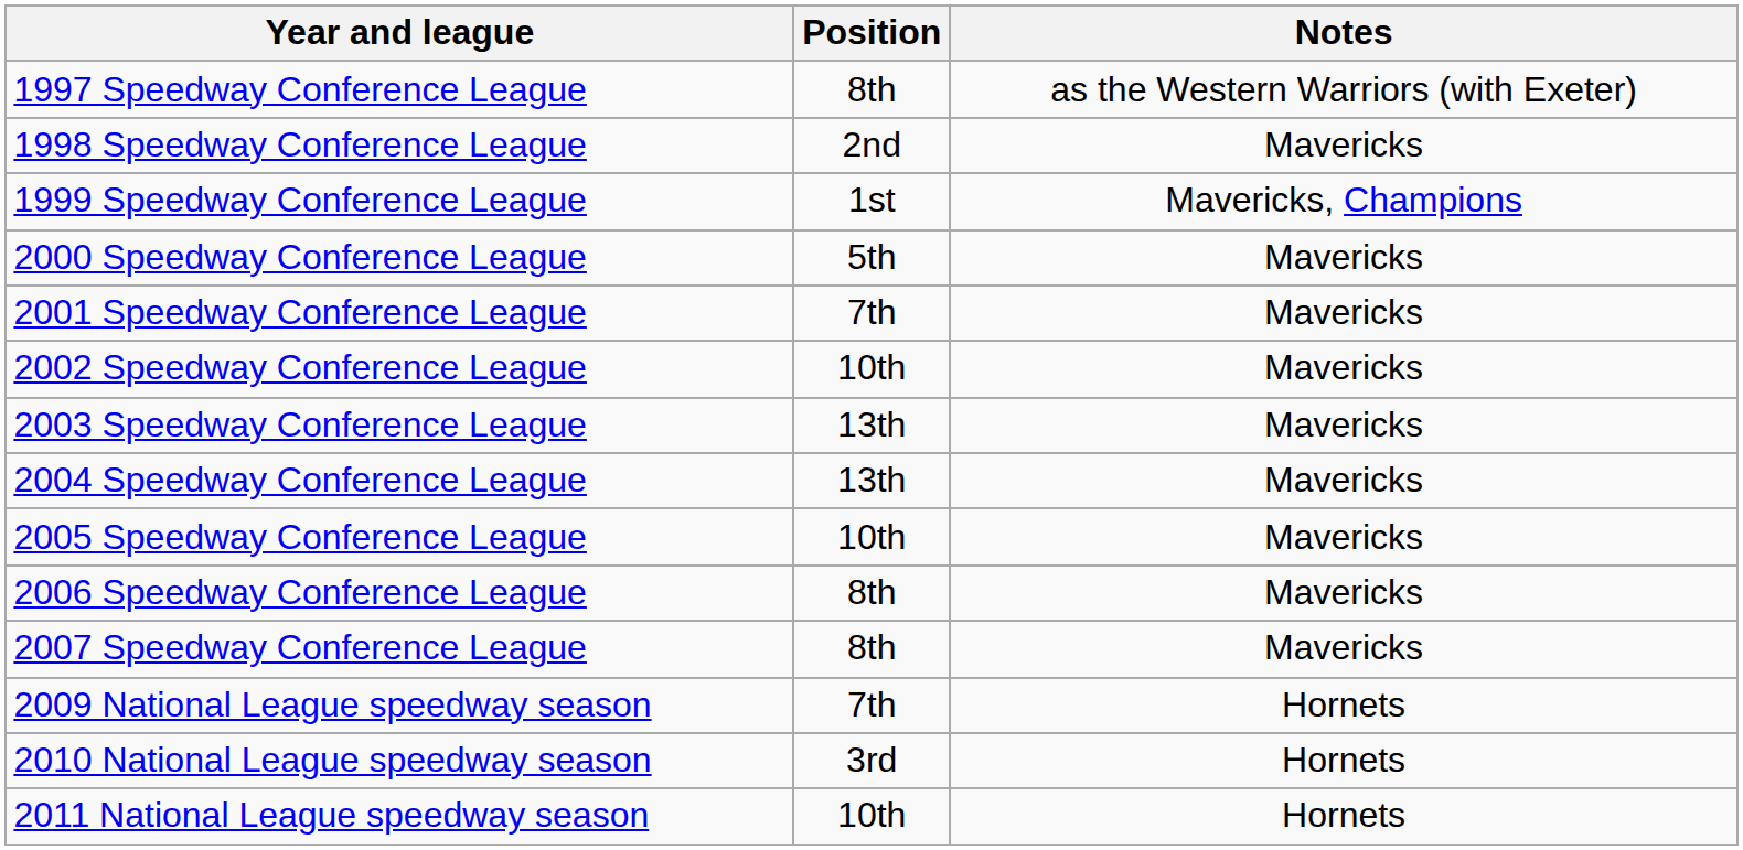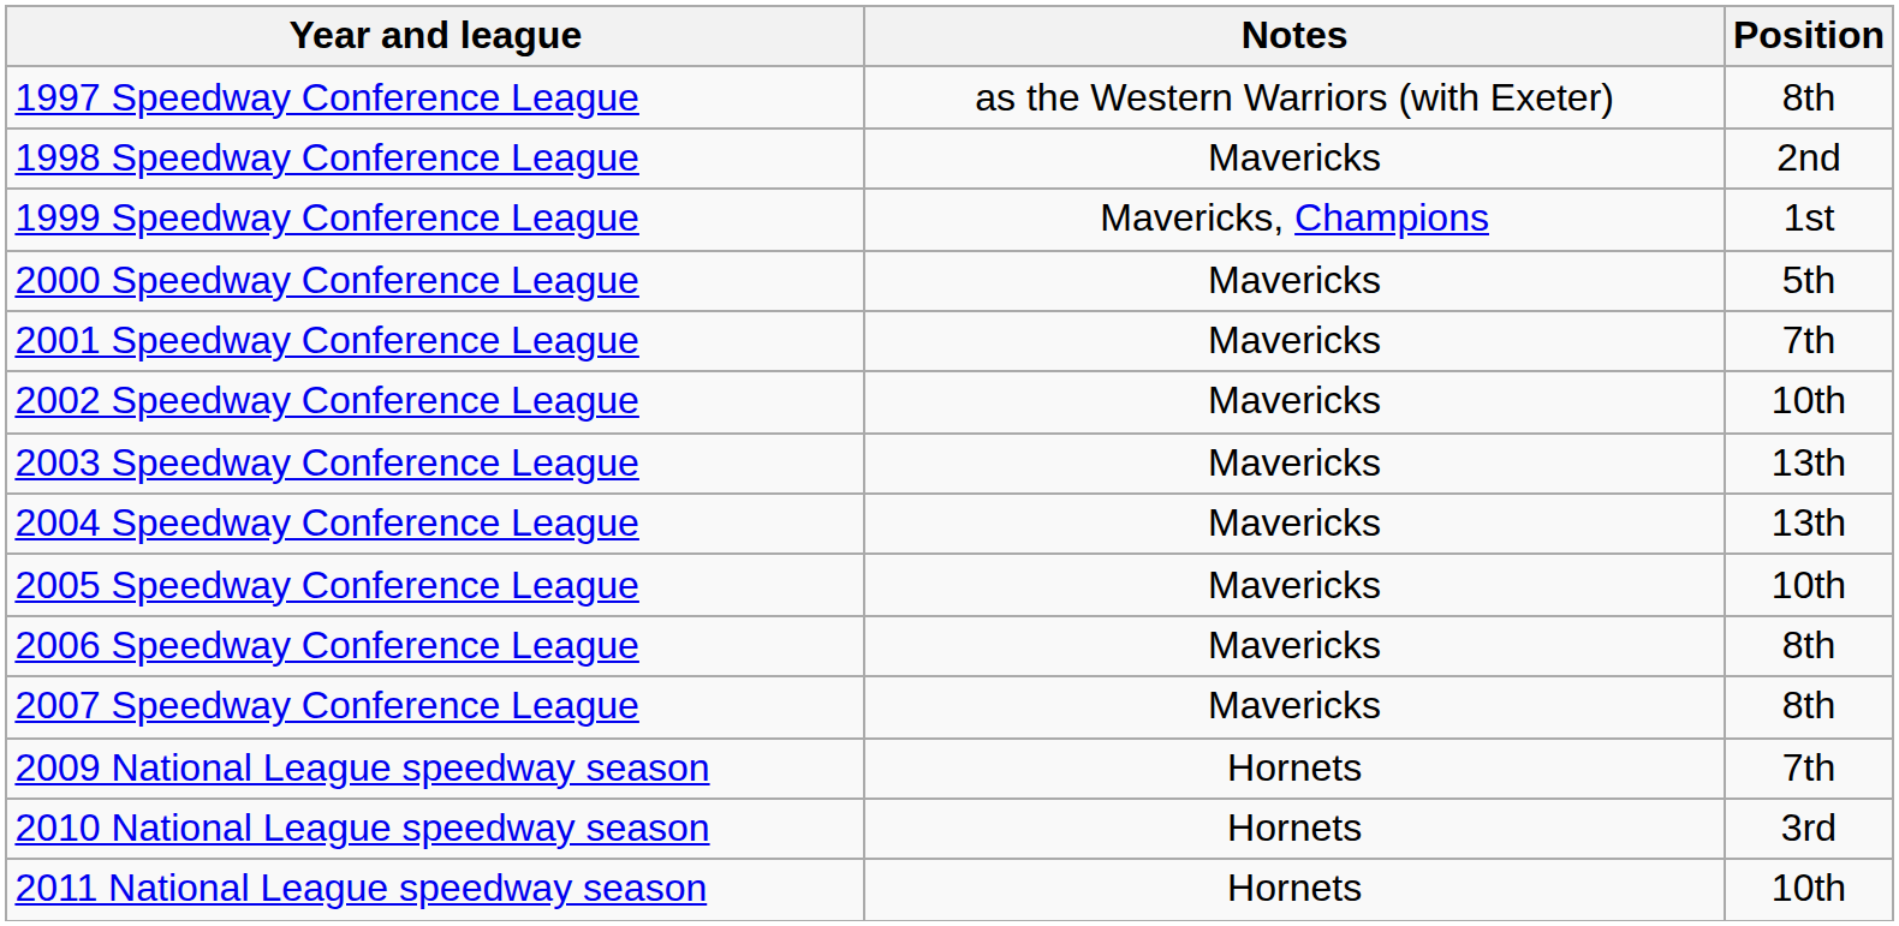columns swapped: Position <-> Notes
